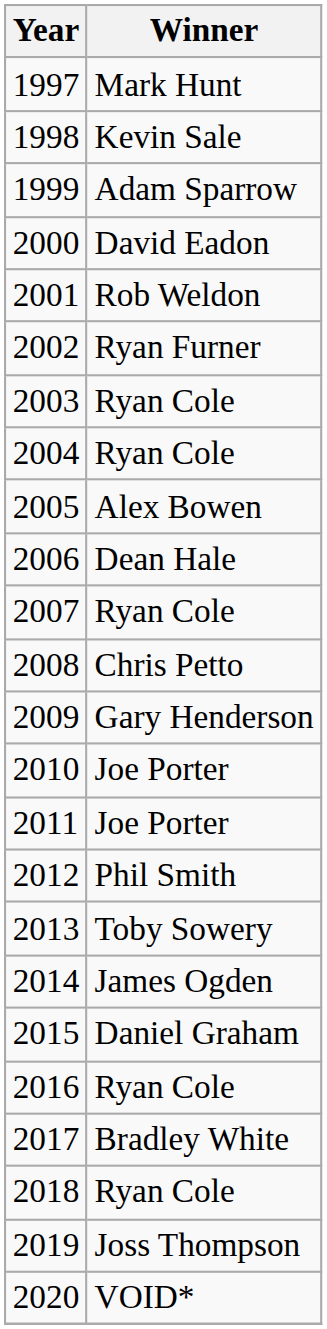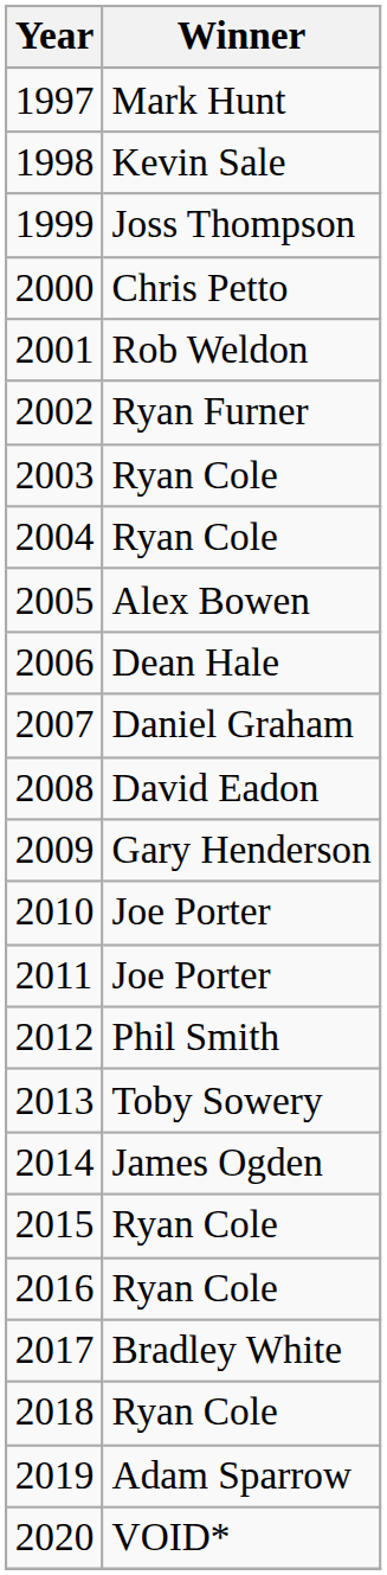1999 | Winner: Adam Sparrow -> Joss Thompson
2000 | Winner: David Eadon -> Chris Petto
2007 | Winner: Ryan Cole -> Daniel Graham
2008 | Winner: Chris Petto -> David Eadon
2015 | Winner: Daniel Graham -> Ryan Cole
2019 | Winner: Joss Thompson -> Adam Sparrow
